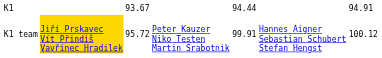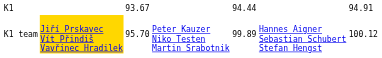K1 team | column 3: 95.72 -> 95.70
K1 team | column 5: 99.91 -> 99.89
